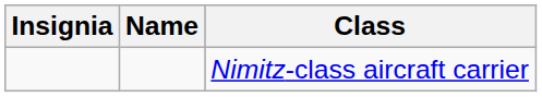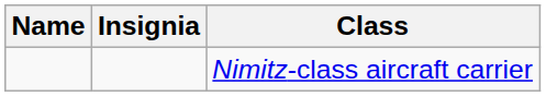columns swapped: Insignia <-> Name
